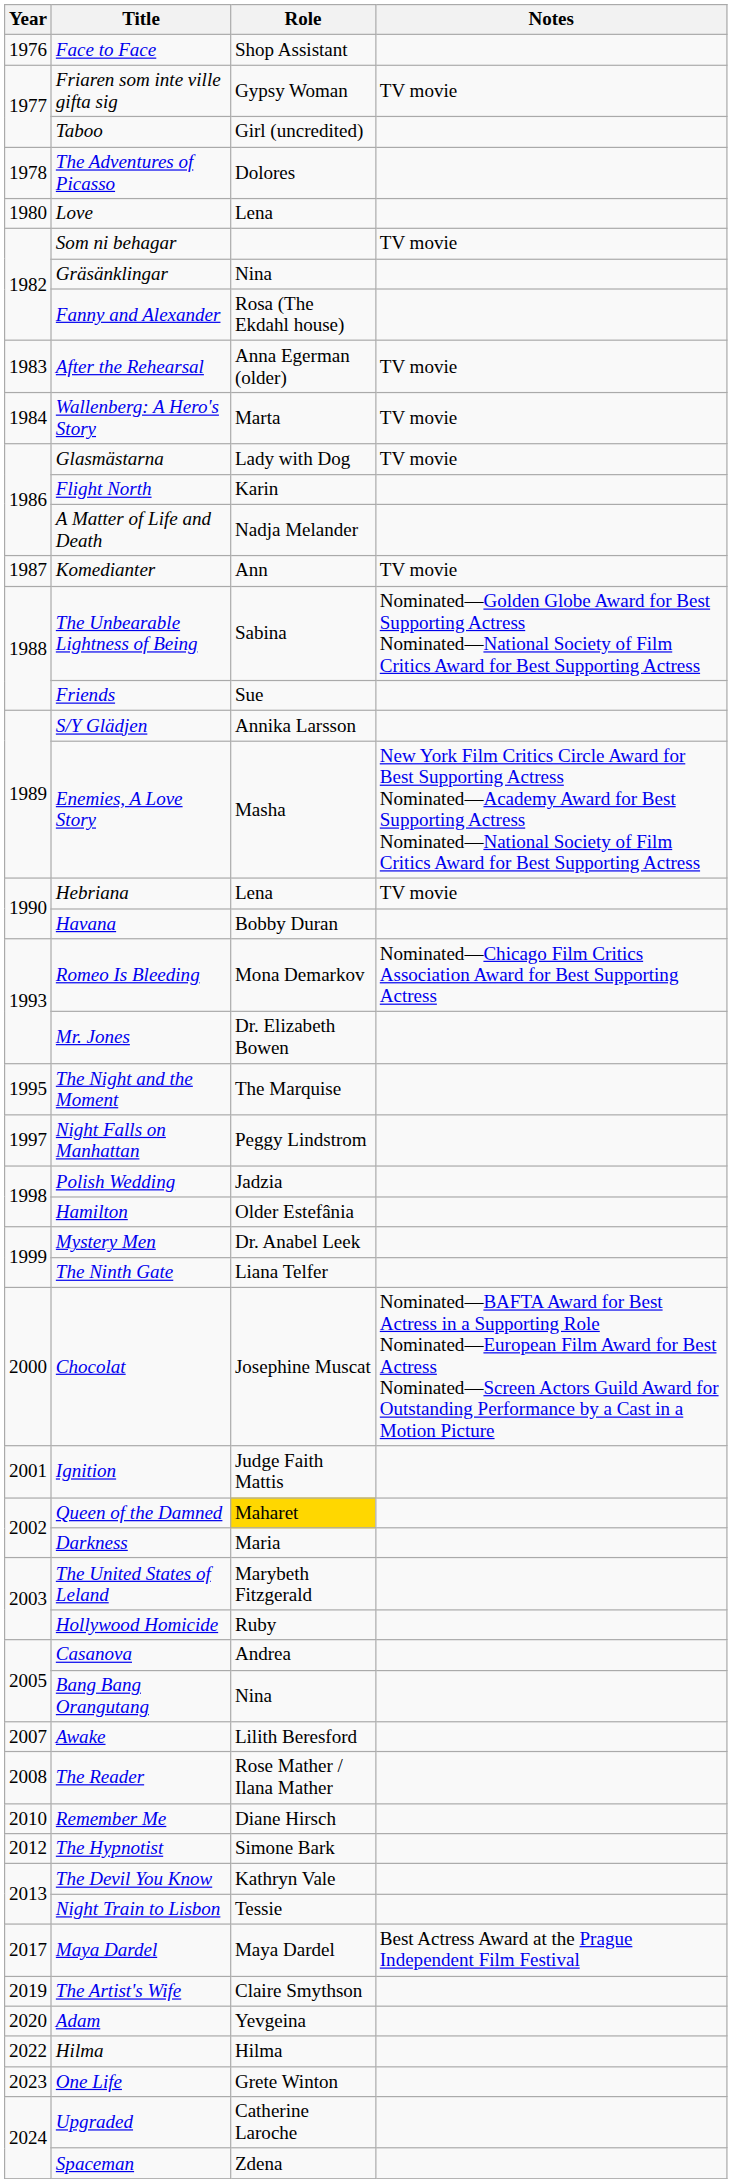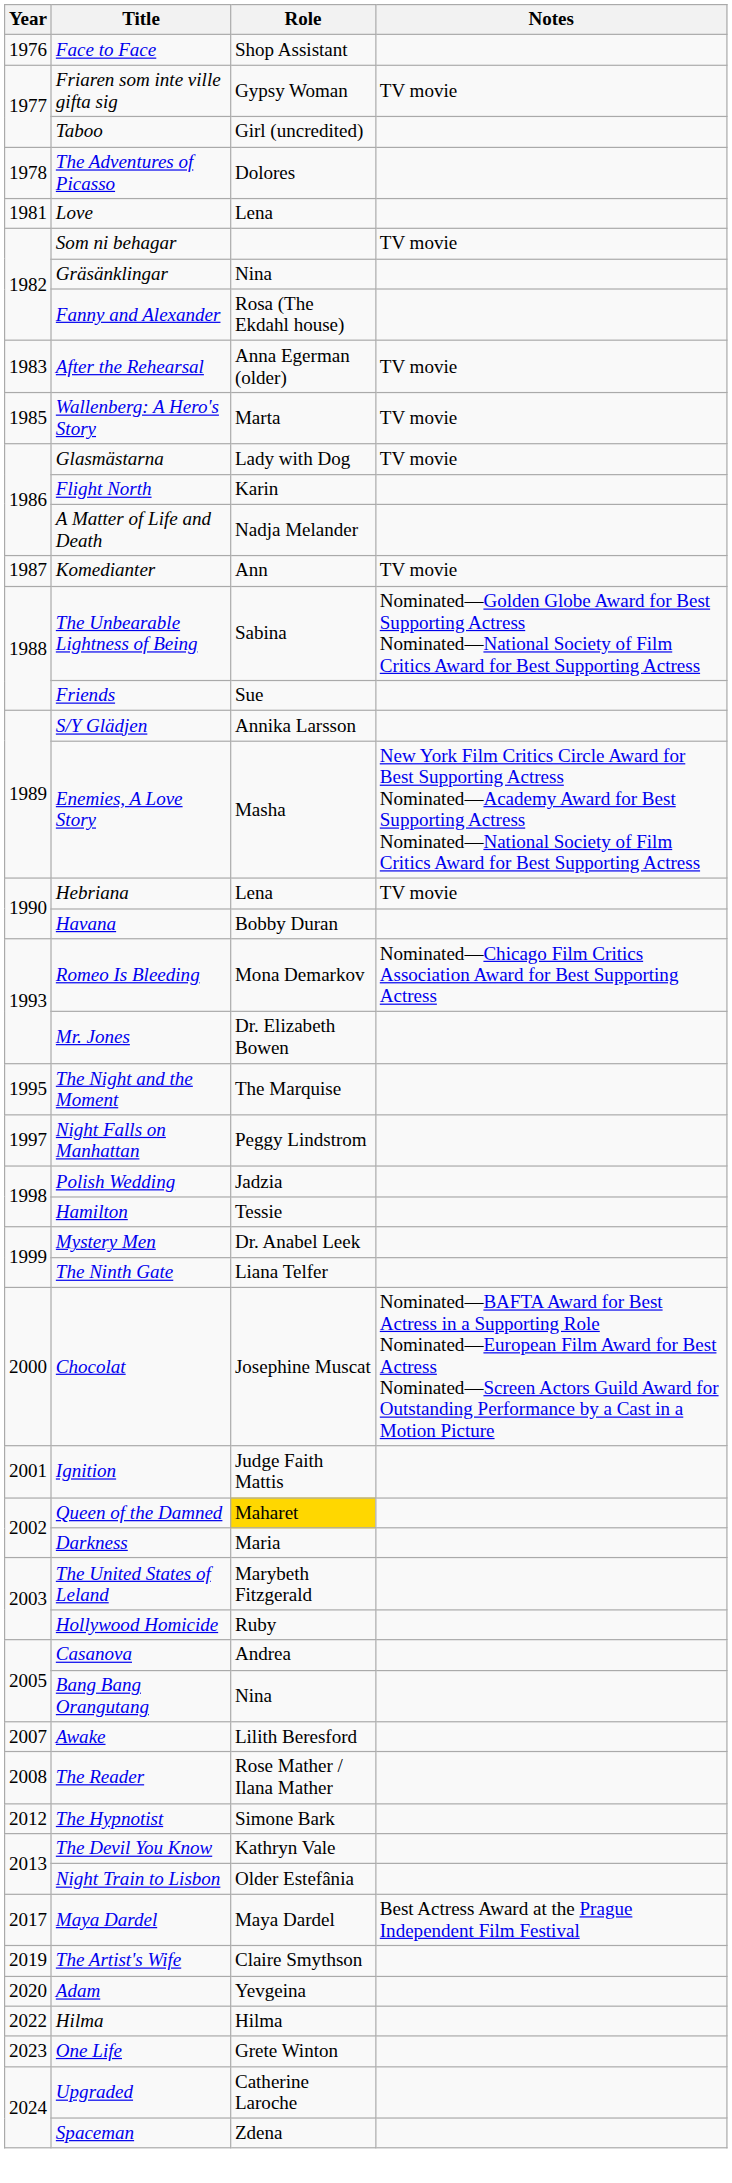Love | Year: 1980 -> 1981
Wallenberg: A Hero's Story | Year: 1984 -> 1985
Hamilton | Role: Older Estefânia -> Tessie
- row: 2010 | Remember Me | Diane Hirsch
Night Train to Lisbon | Role: Tessie -> Older Estefânia
